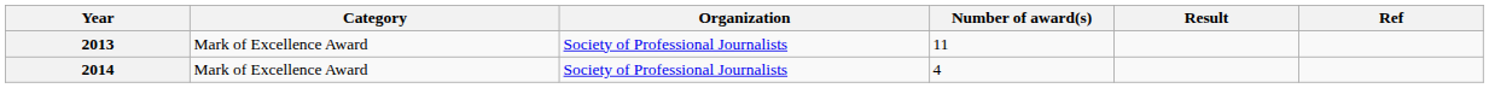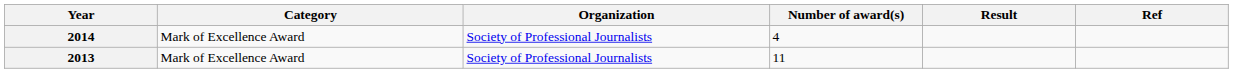rows swapped: 2013 <-> 2014
